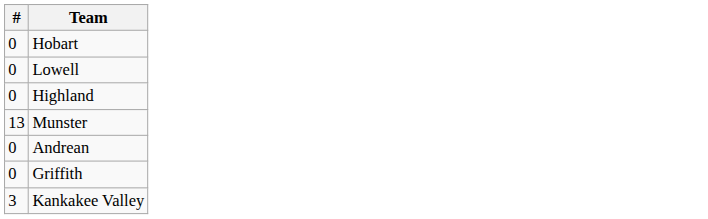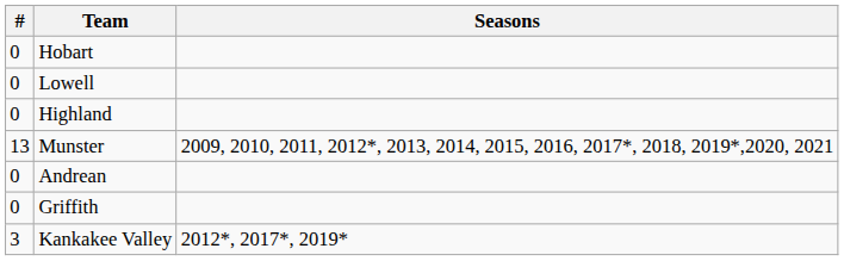+ column: Seasons | 2009, 2010, 2011, 2012*, 2013, 2014, 2015, 2016, 2017*, 2018, 2019*,2020, 2021 | 2012*, 2017*, 2019*
